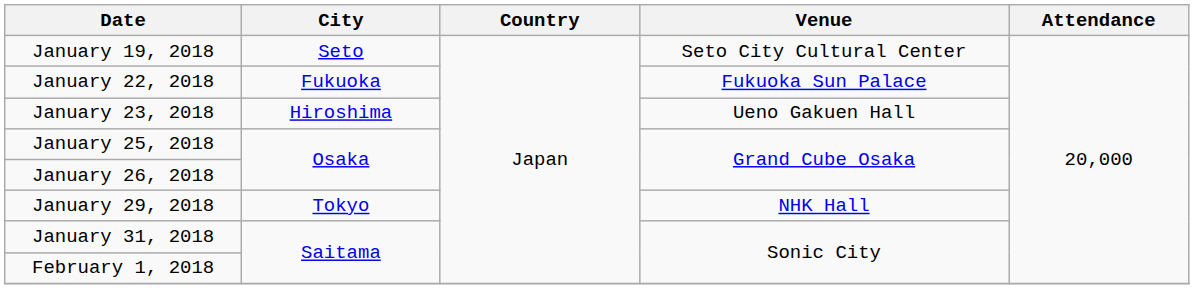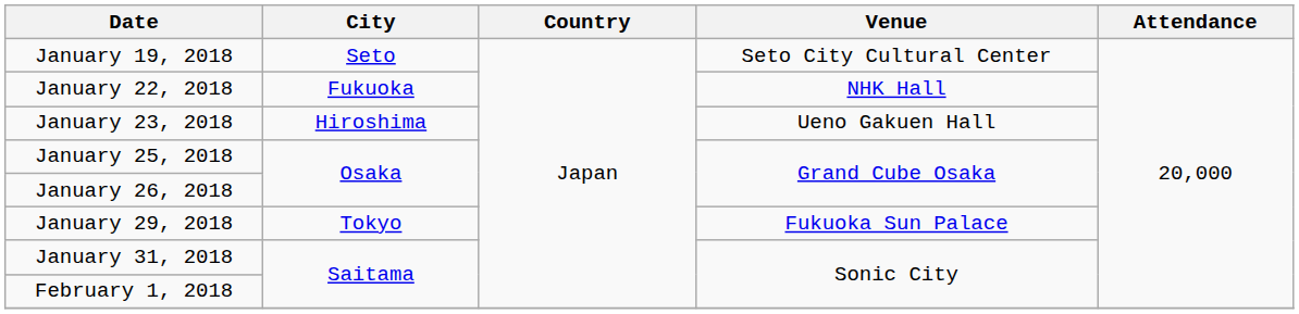January 22, 2018 | Venue: Fukuoka Sun Palace -> NHK Hall
January 29, 2018 | Venue: NHK Hall -> Fukuoka Sun Palace
